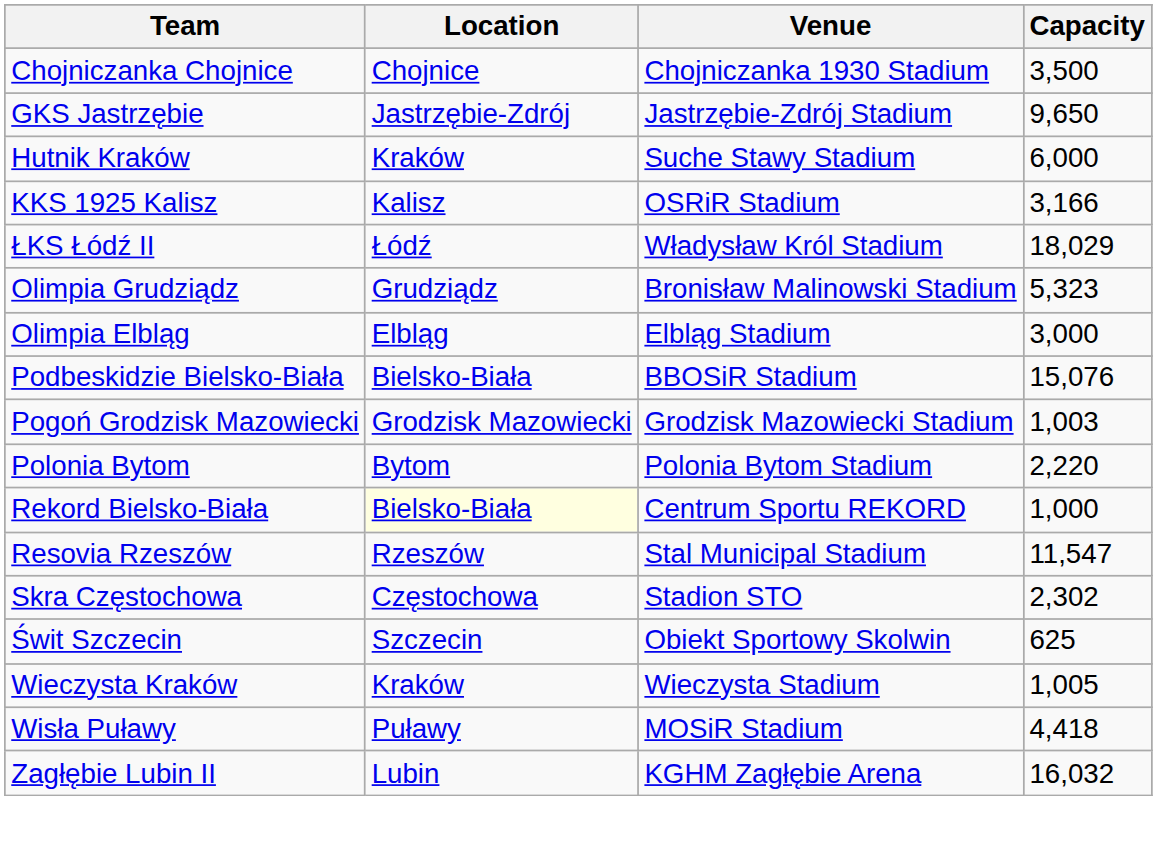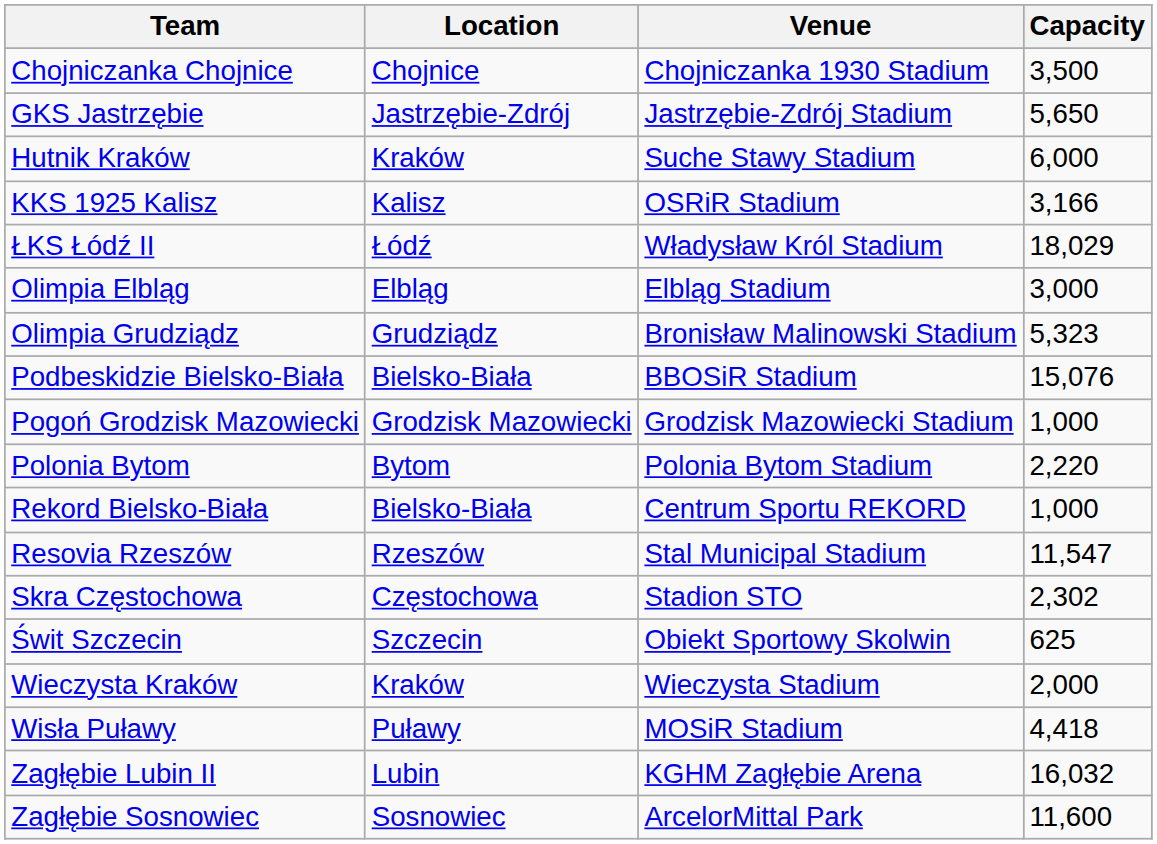GKS Jastrzębie | Capacity: 9,650 -> 5,650
rows swapped: Olimpia Elbląg <-> Olimpia Grudziądz
Pogoń Grodzisk Mazowiecki | Capacity: 1,003 -> 1,000
Rekord Bielsko-Biała | Location: lightyellow background -> no background
Wieczysta Kraków | Capacity: 1,005 -> 2,000
+ row: Zagłębie Sosnowiec | Sosnowiec | ArcelorMittal Park | 11,600
